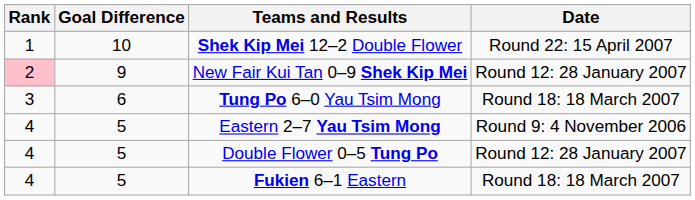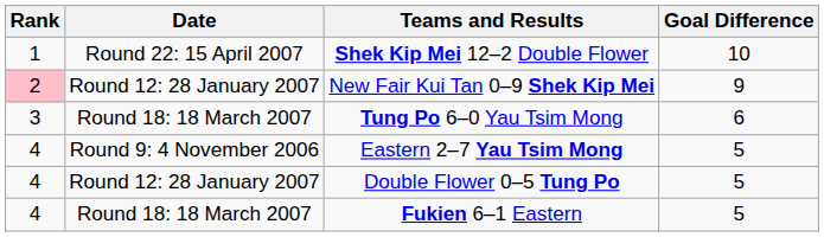columns swapped: Date <-> Goal Difference
